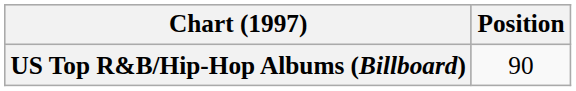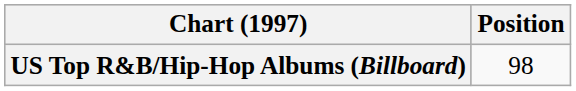US Top R&B/Hip-Hop Albums (Billboard) | Position: 90 -> 98
